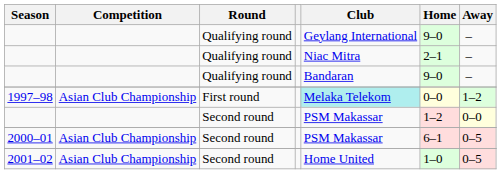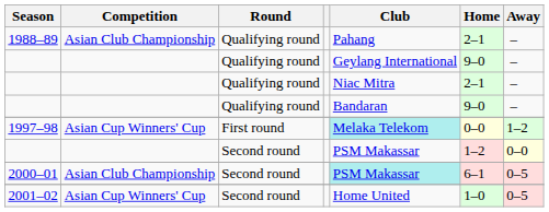+ row: 1988–89 | Asian Club Championship | Qualifying round | Pahang | 2–1 | –
1997–98 | Competition: Asian Club Championship -> Asian Cup Winners' Cup
2000–01 | Club: no background -> paleturquoise background
2001–02 | Competition: Asian Club Championship -> Asian Cup Winners' Cup
